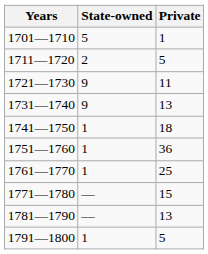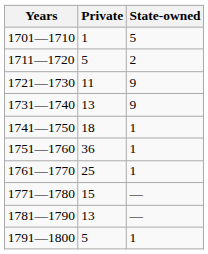columns swapped: State-owned <-> Private
